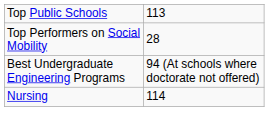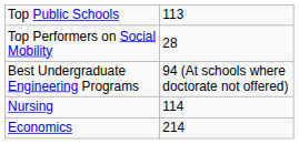+ row: Economics | 214
